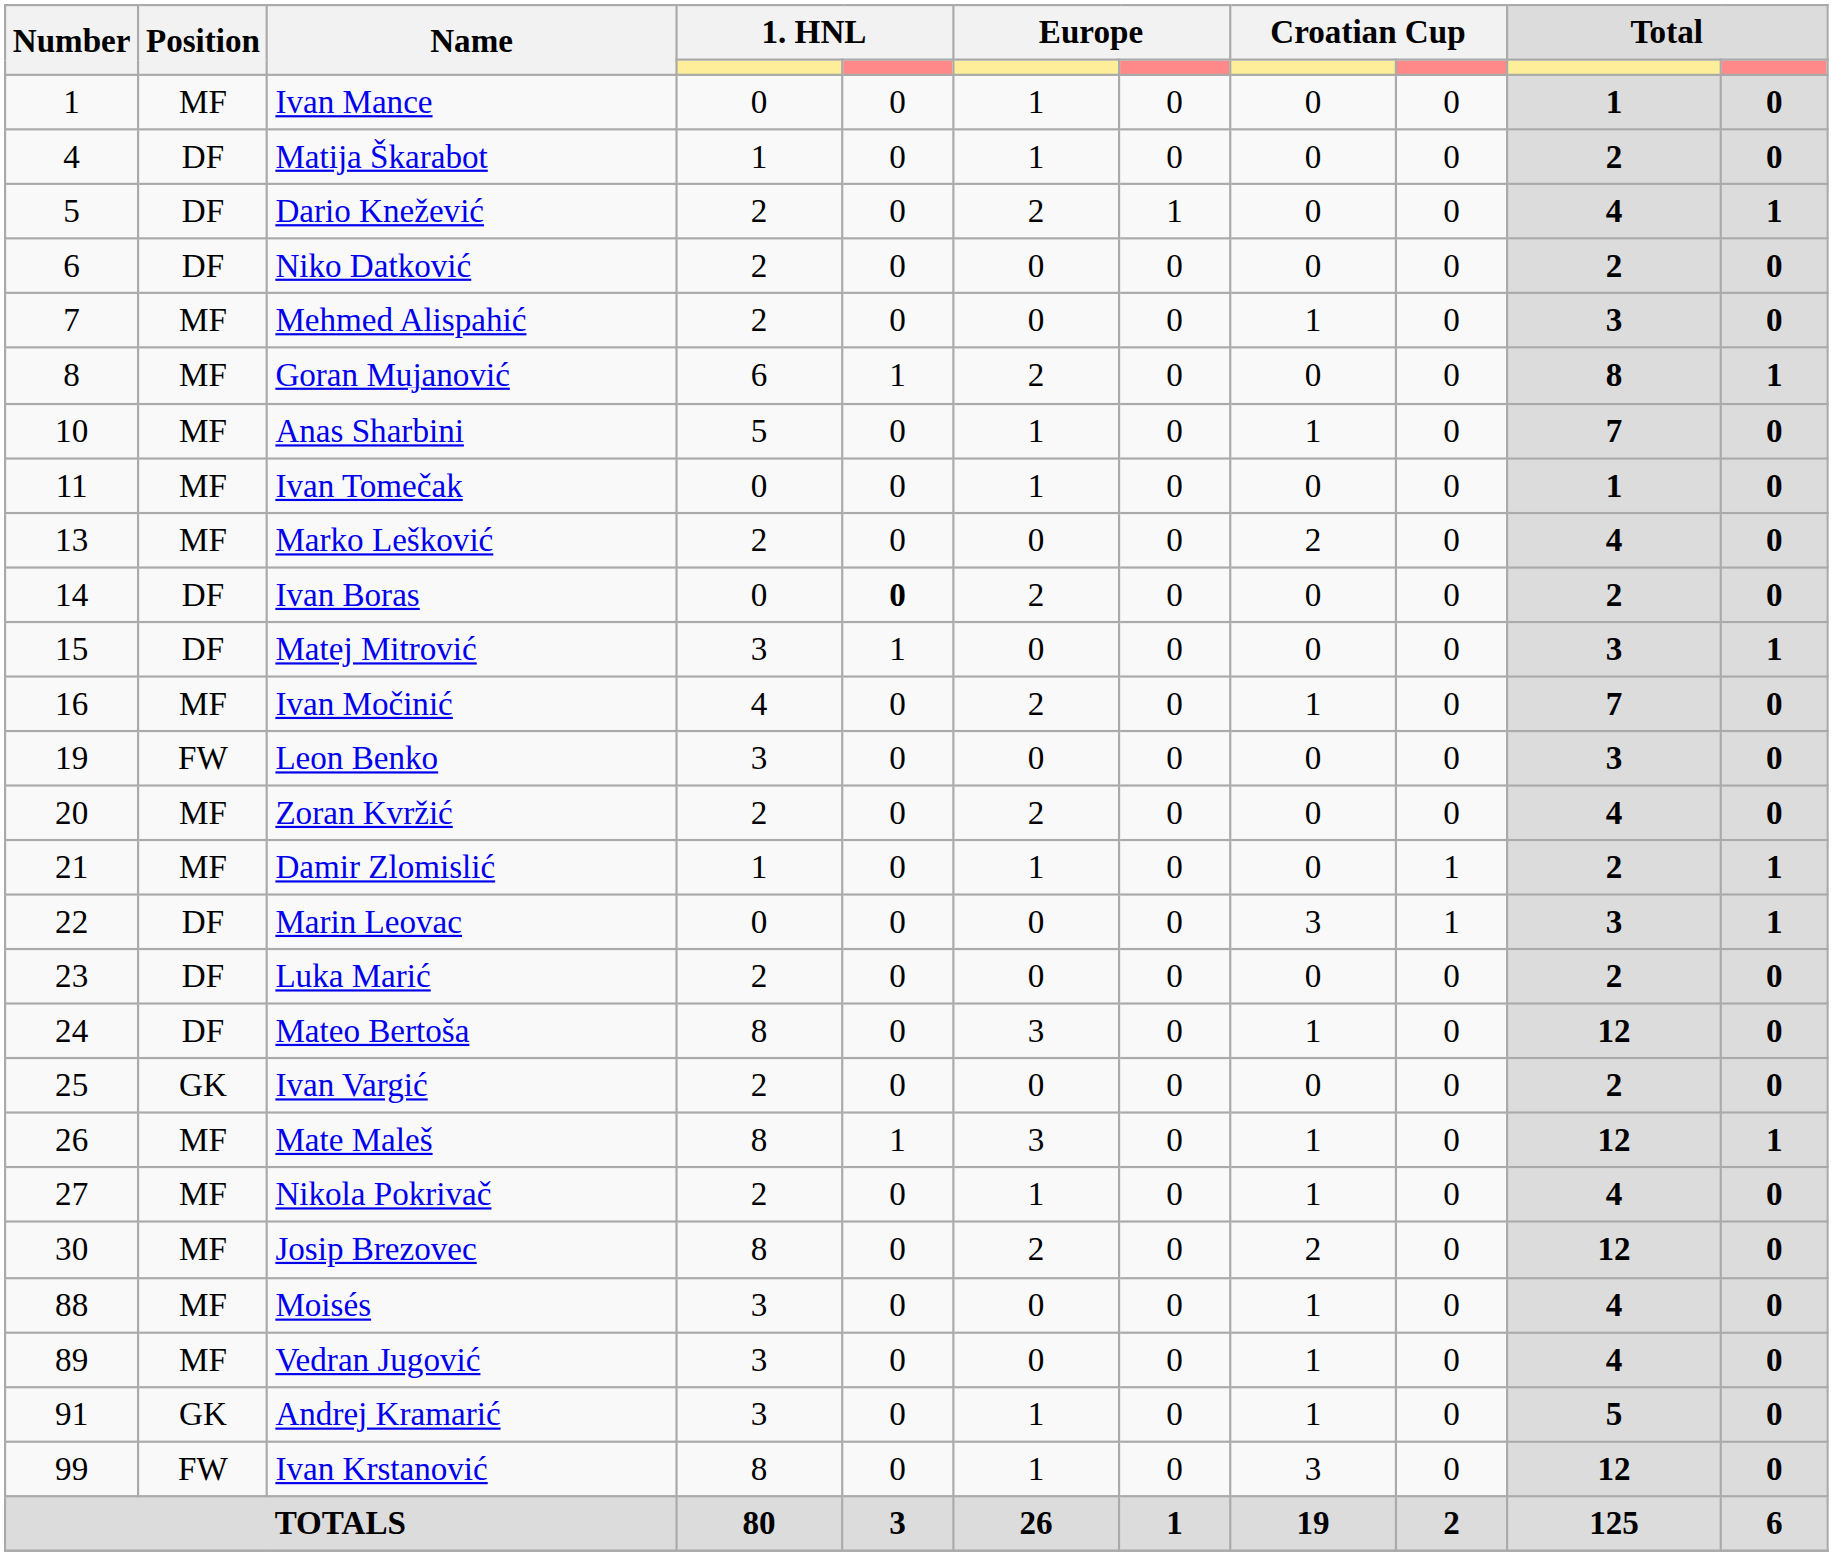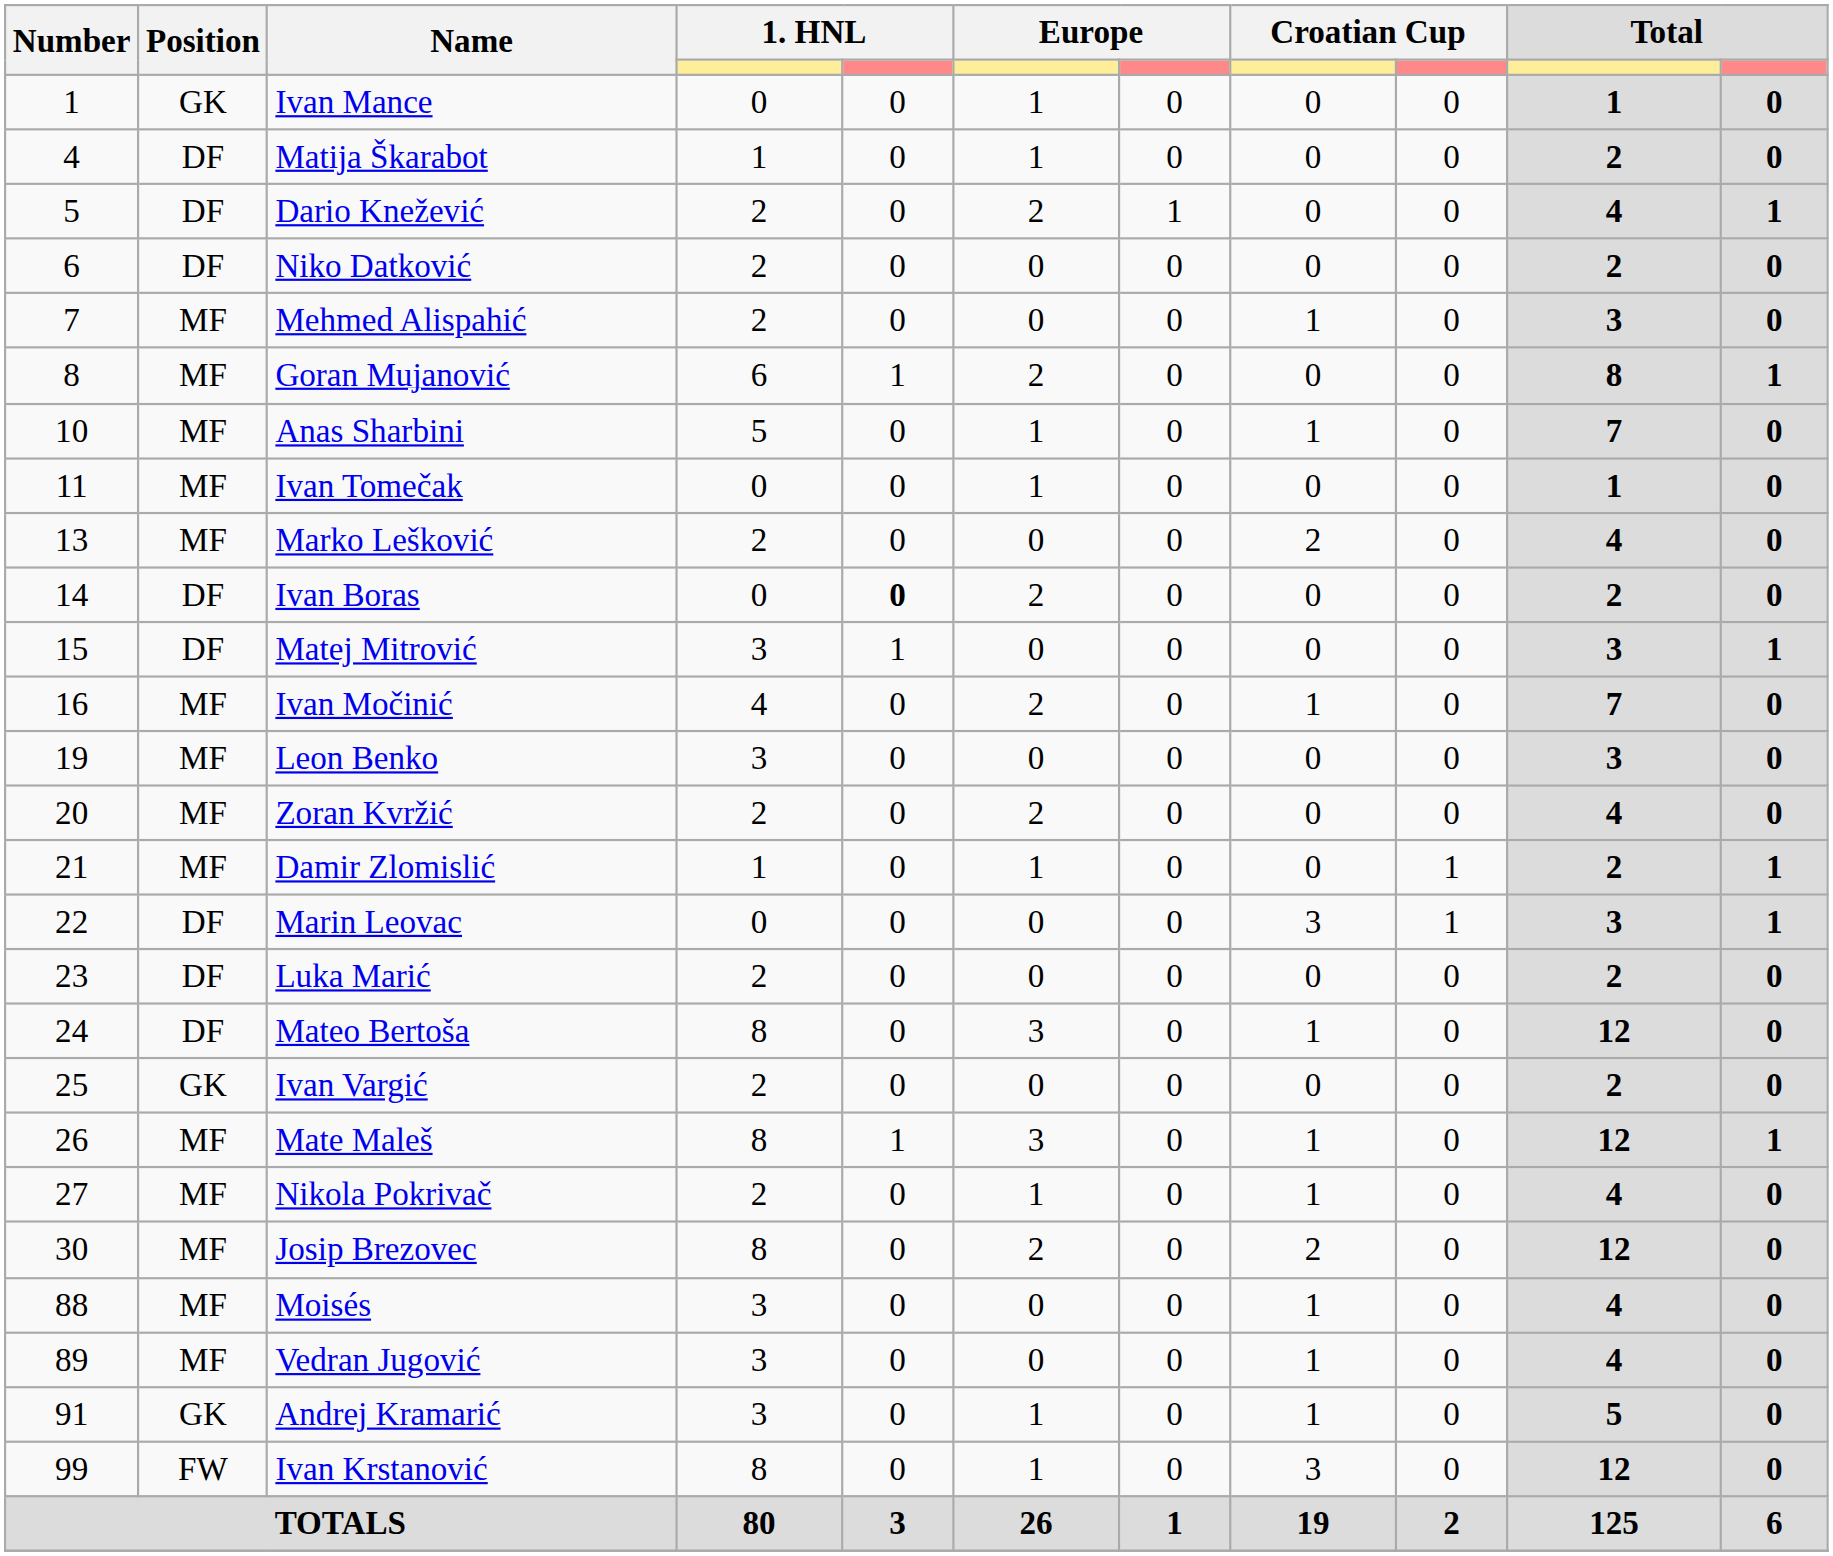Ivan Mance | Position: MF -> GK
Leon Benko | Position: FW -> MF
